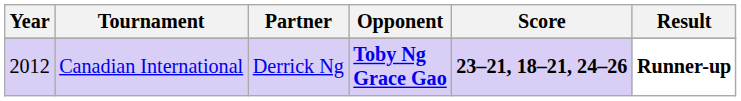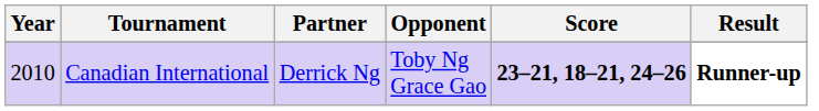Canadian International | Year: 2012 -> 2010
Canadian International | Opponent: bold -> normal
